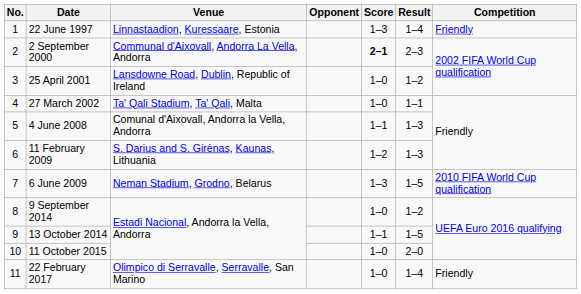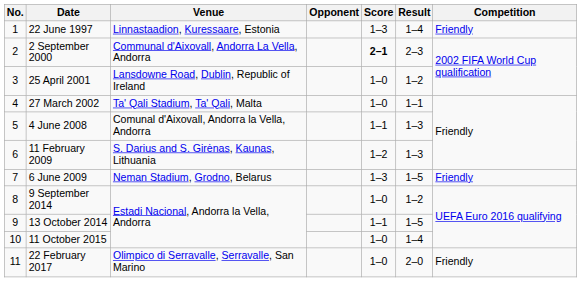6 June 2009 | Competition: 2010 FIFA World Cup qualification -> Friendly
11 October 2015 | Result: 2–0 -> 1–4
22 February 2017 | Result: 1–4 -> 2–0
